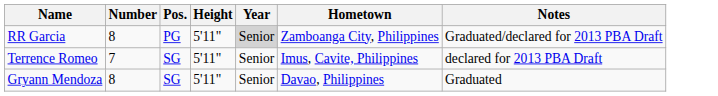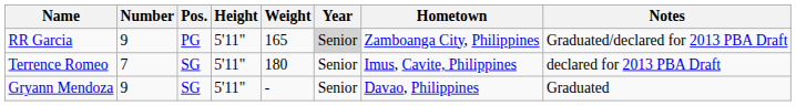+ column: Weight | 165 | 180 | -
RR Garcia | Number: 8 -> 9
Gryann Mendoza | Number: 8 -> 9
